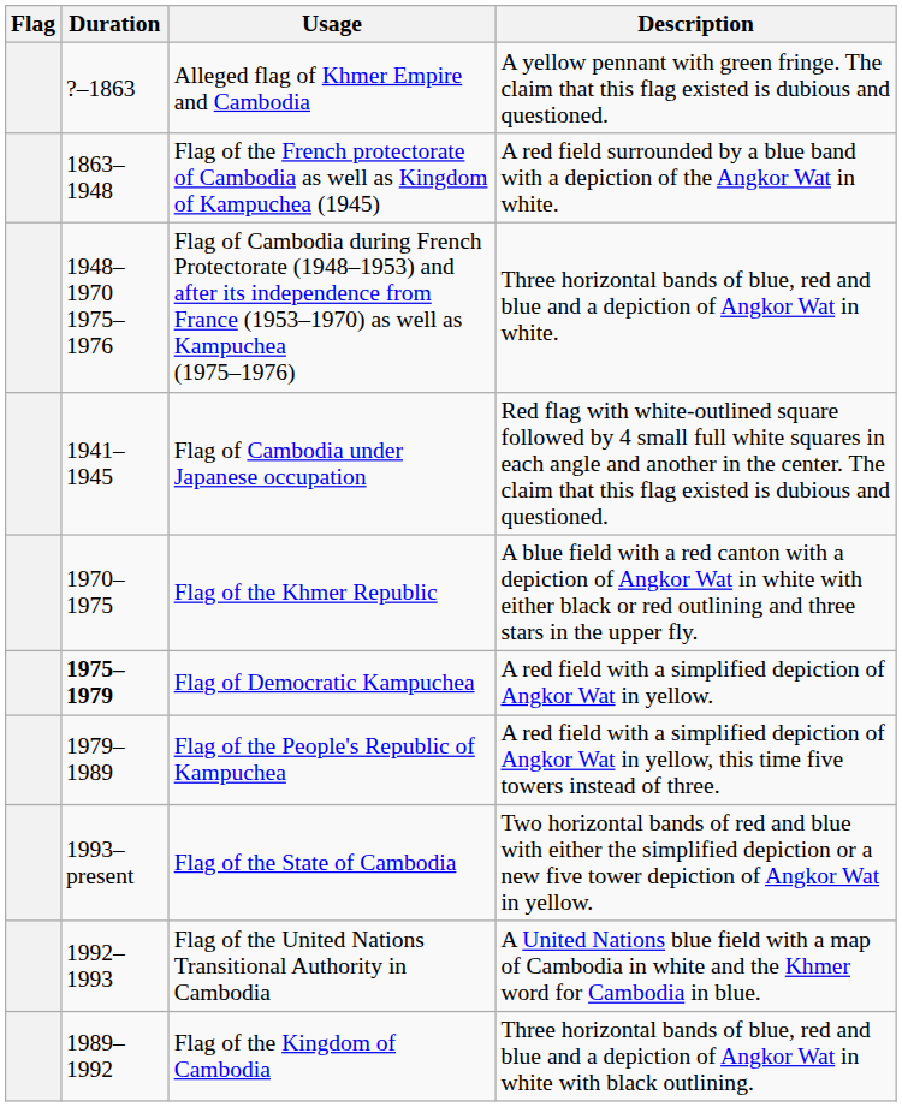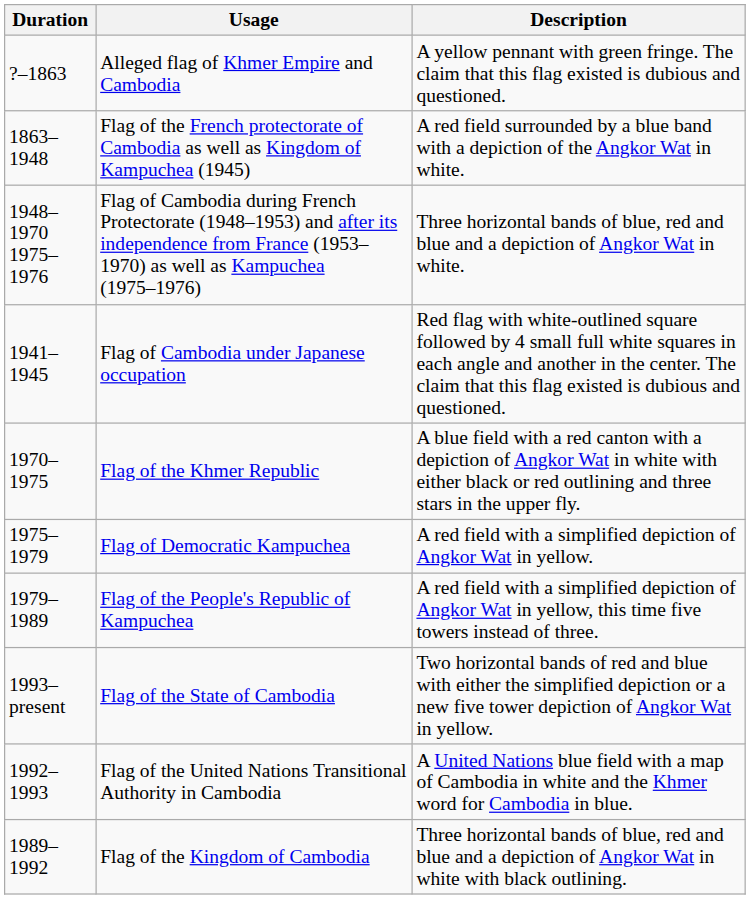- column: Flag
Flag of Democratic Kampuchea | Duration: bold -> normal
